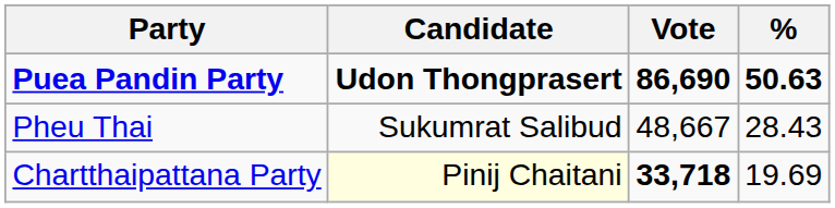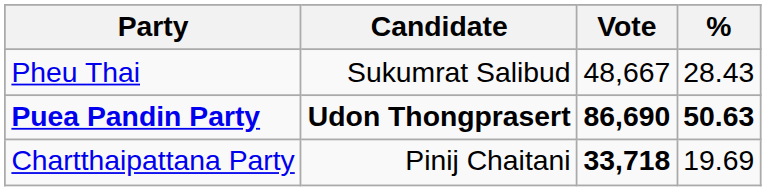rows swapped: Puea Pandin Party <-> Pheu Thai
Chartthaipattana Party | Candidate: lightyellow background -> no background
